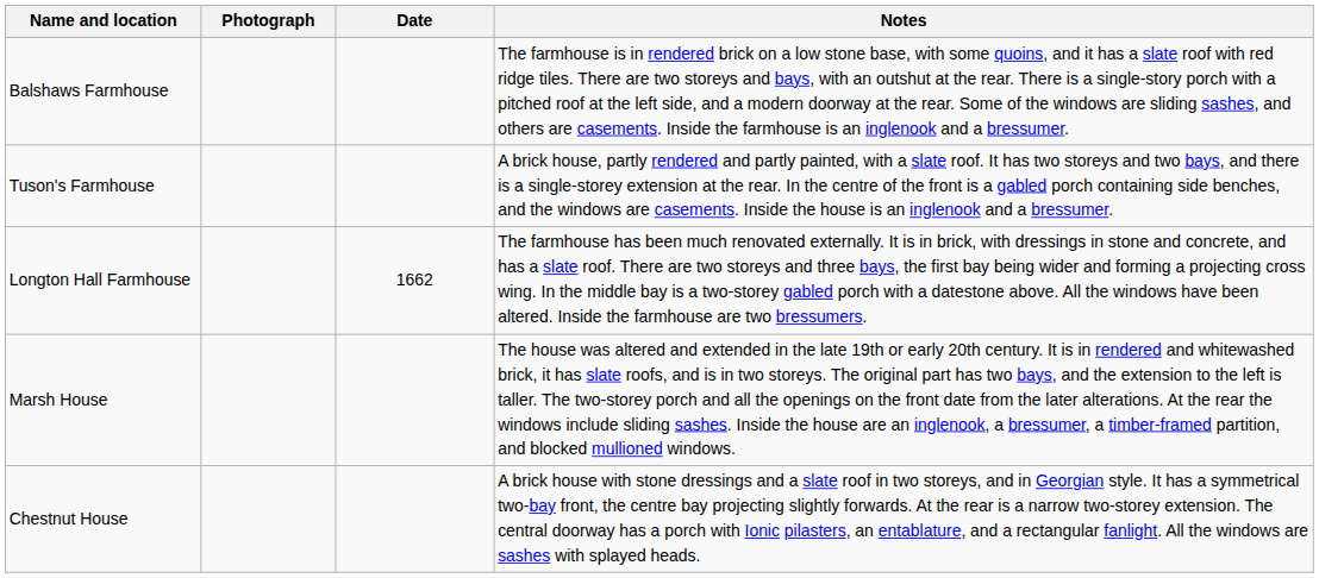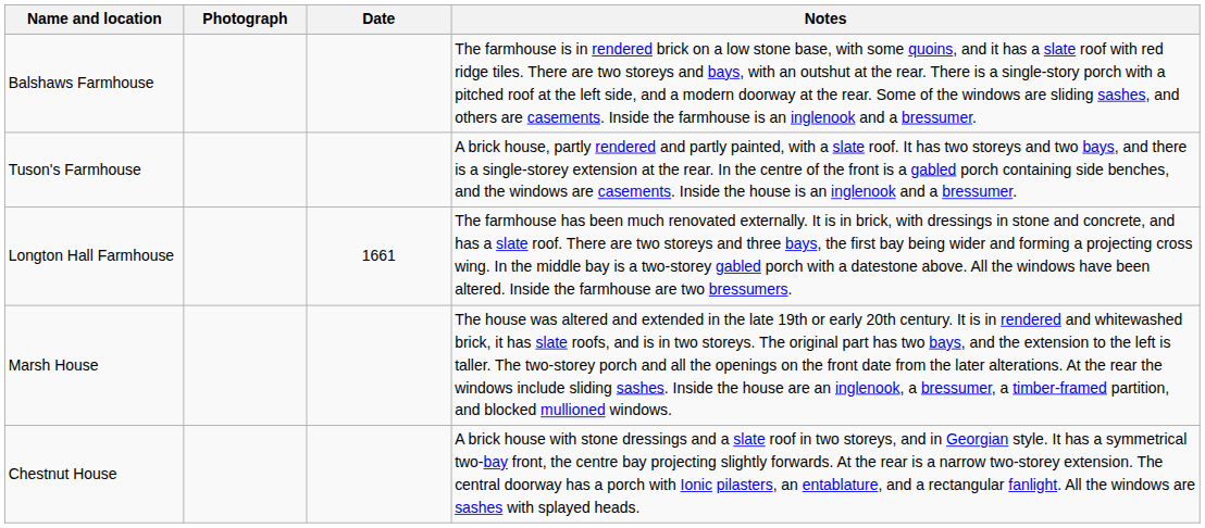Longton Hall Farmhouse | Date: 1662 -> 1661
